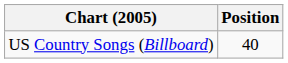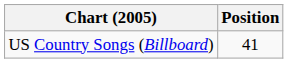US Country Songs (Billboard) | Position: 40 -> 41
